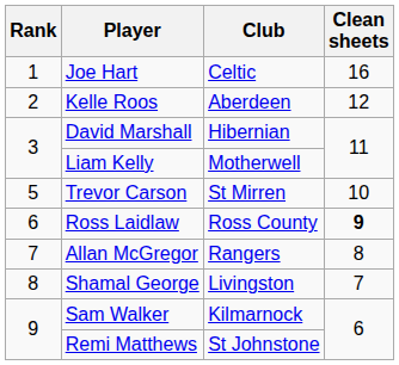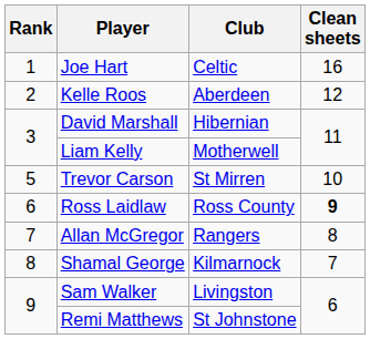Shamal George | Club: Livingston -> Kilmarnock
Sam Walker | Club: Kilmarnock -> Livingston
